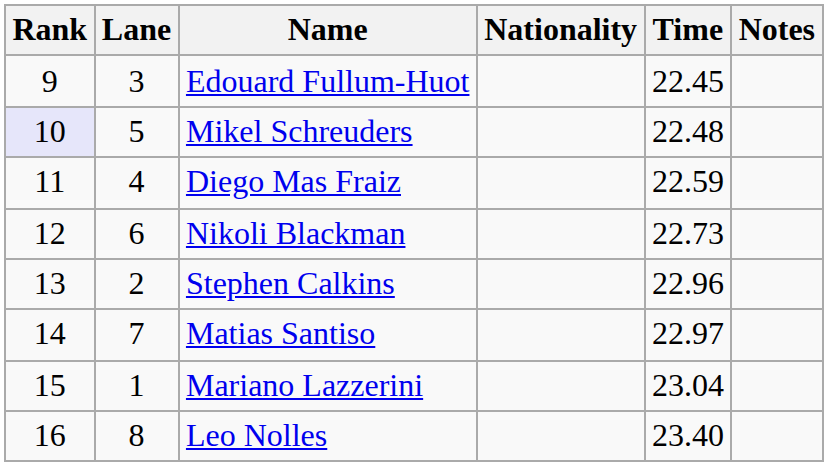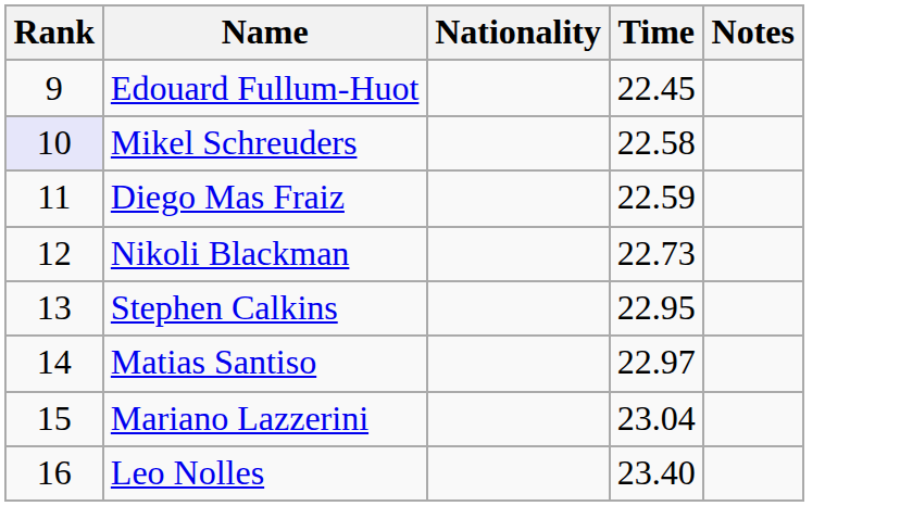- column: Lane | 3 | 5 | 4 | 6 | 2 | 7 | 1 | 8
Mikel Schreuders | Time: 22.48 -> 22.58
Stephen Calkins | Time: 22.96 -> 22.95
